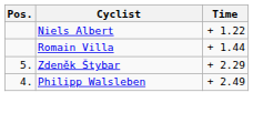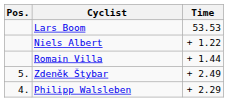+ row: Lars Boom | 53.53
Zdeněk Štybar | Time: + 2.29 -> + 2.49
Philipp Walsleben | Time: + 2.49 -> + 2.29
